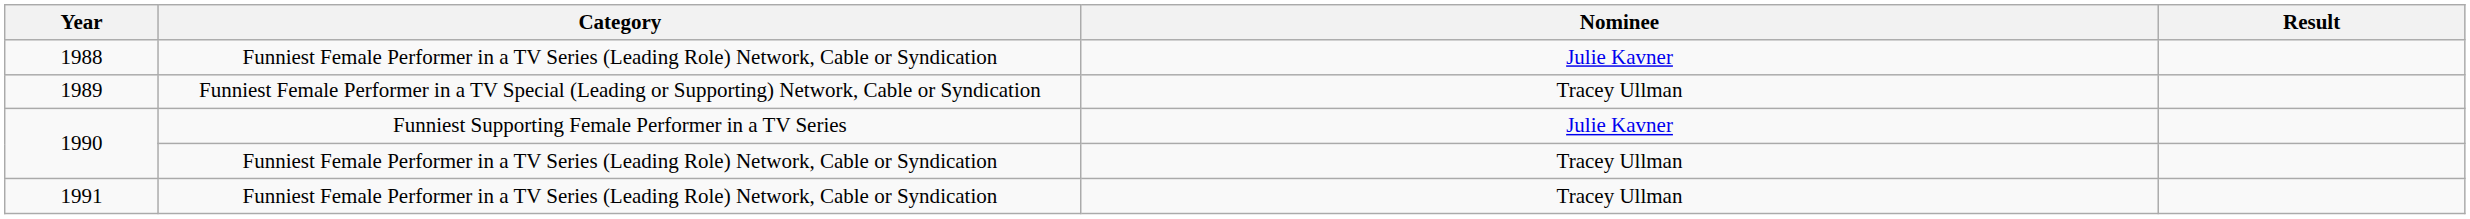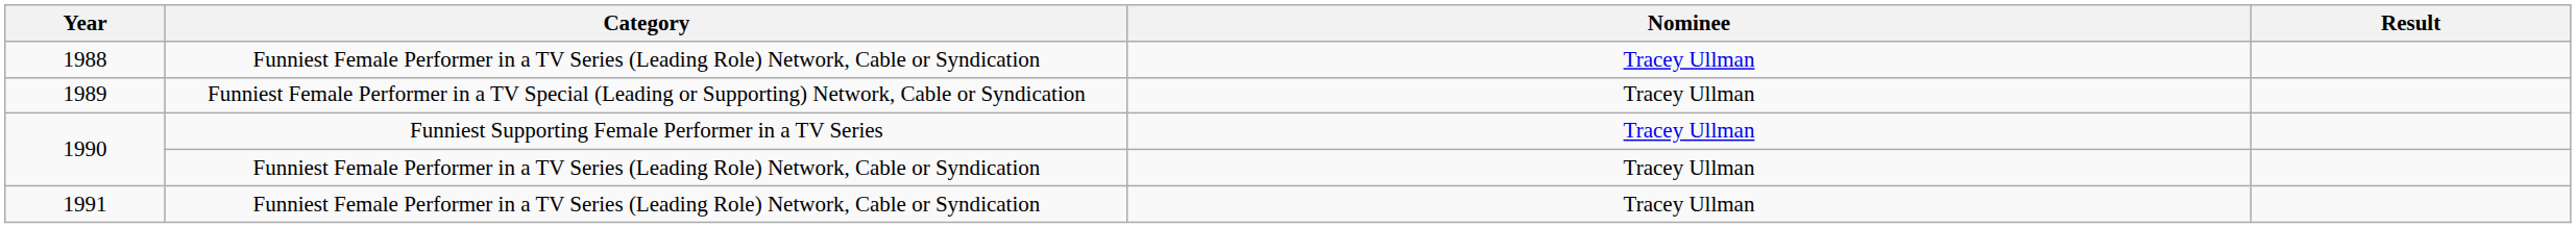1988 | Nominee: Julie Kavner -> Tracey Ullman
1990 / Funniest Supporting Female Performer in a TV Series | Nominee: Julie Kavner -> Tracey Ullman
